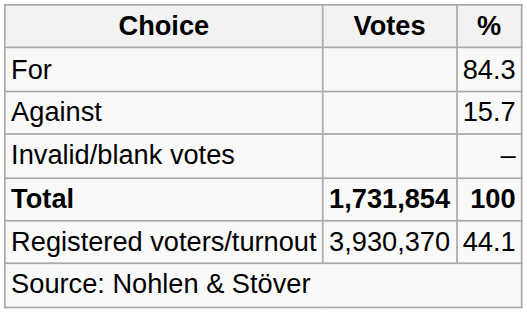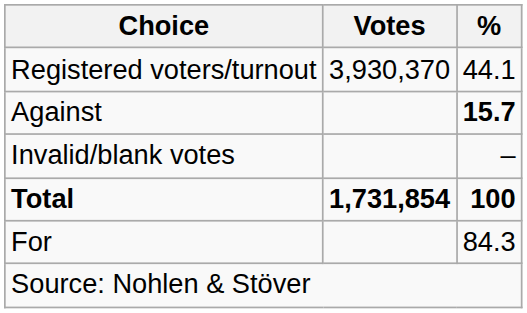rows swapped: For <-> Registered voters/turnout
Against | %: normal -> bold
